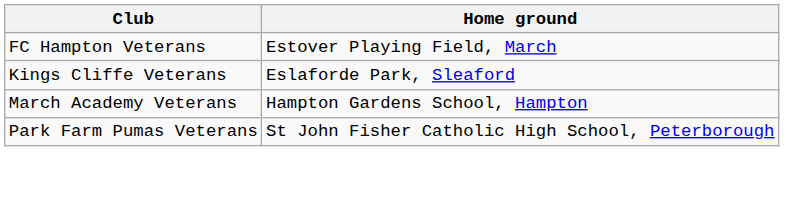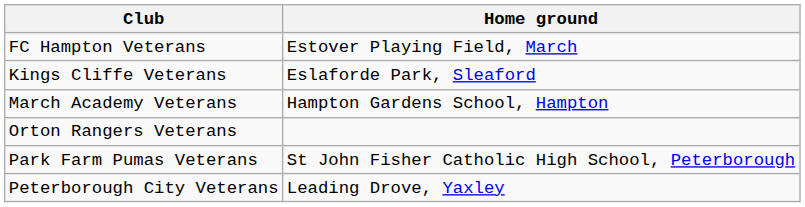+ row: Orton Rangers Veterans
+ row: Peterborough City Veterans | Leading Drove, Yaxley
